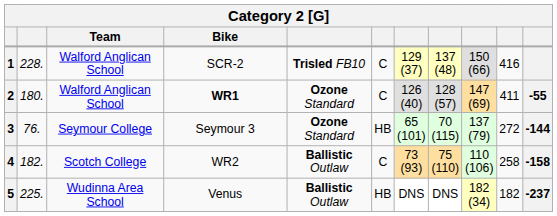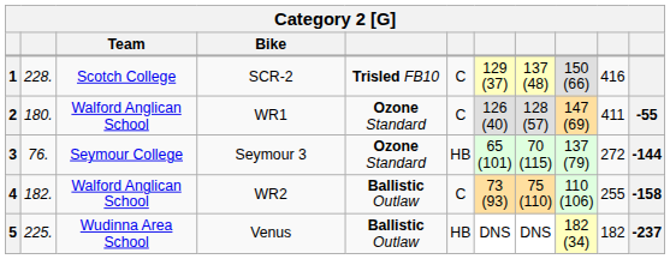1 | Team: Walford Anglican School -> Scotch College
2 | Bike: bold -> normal
4 | Team: Scotch College -> Walford Anglican School
4 | column 10: 258 -> 255
